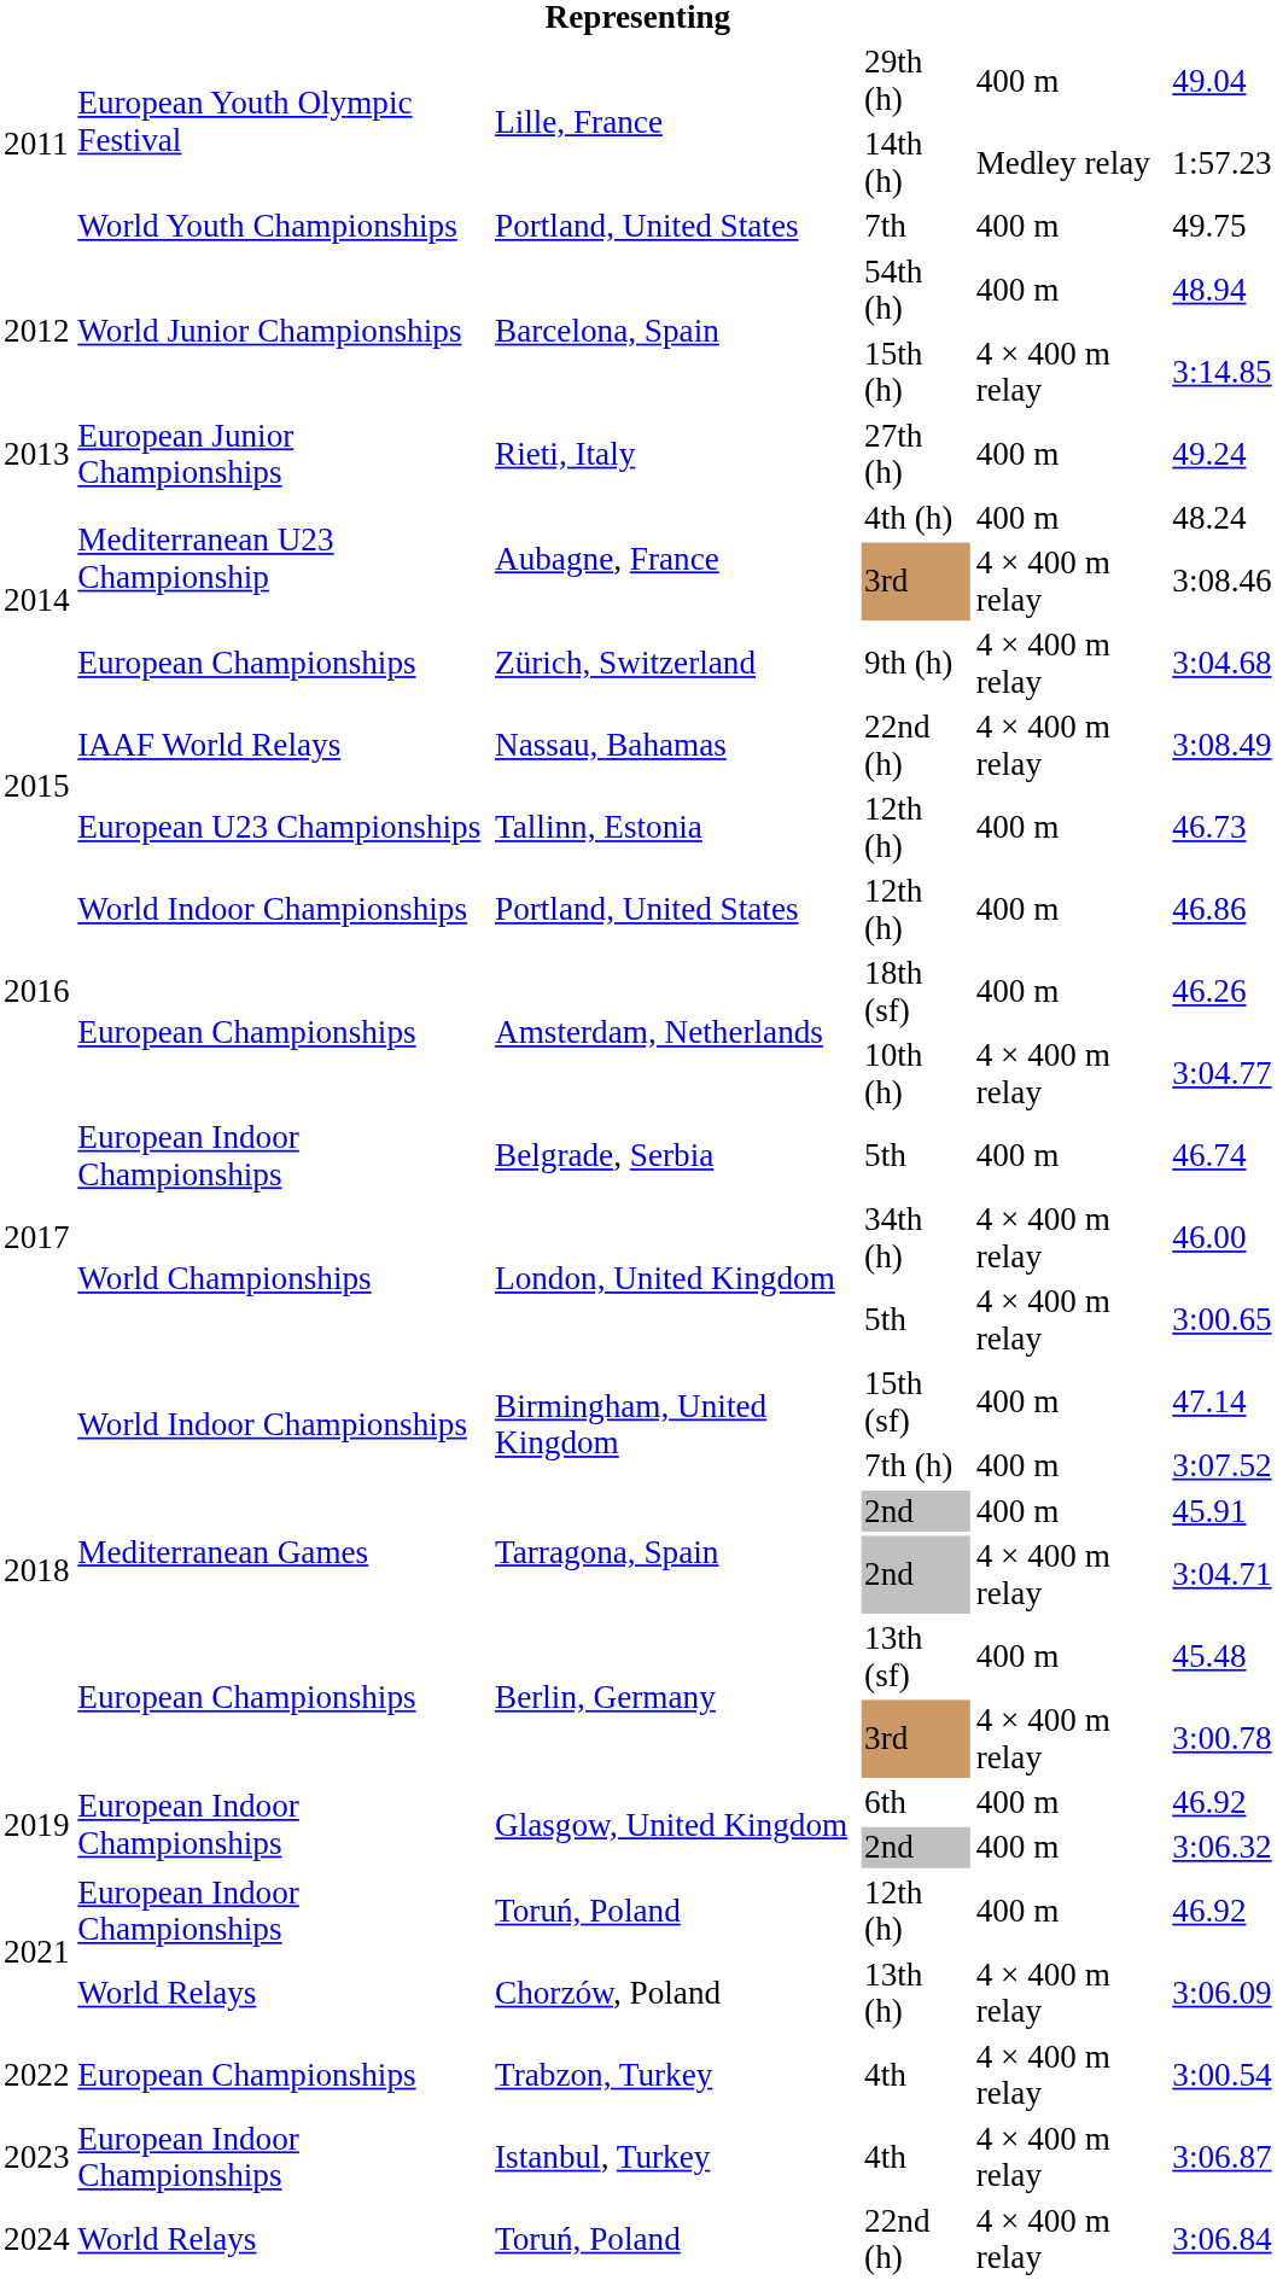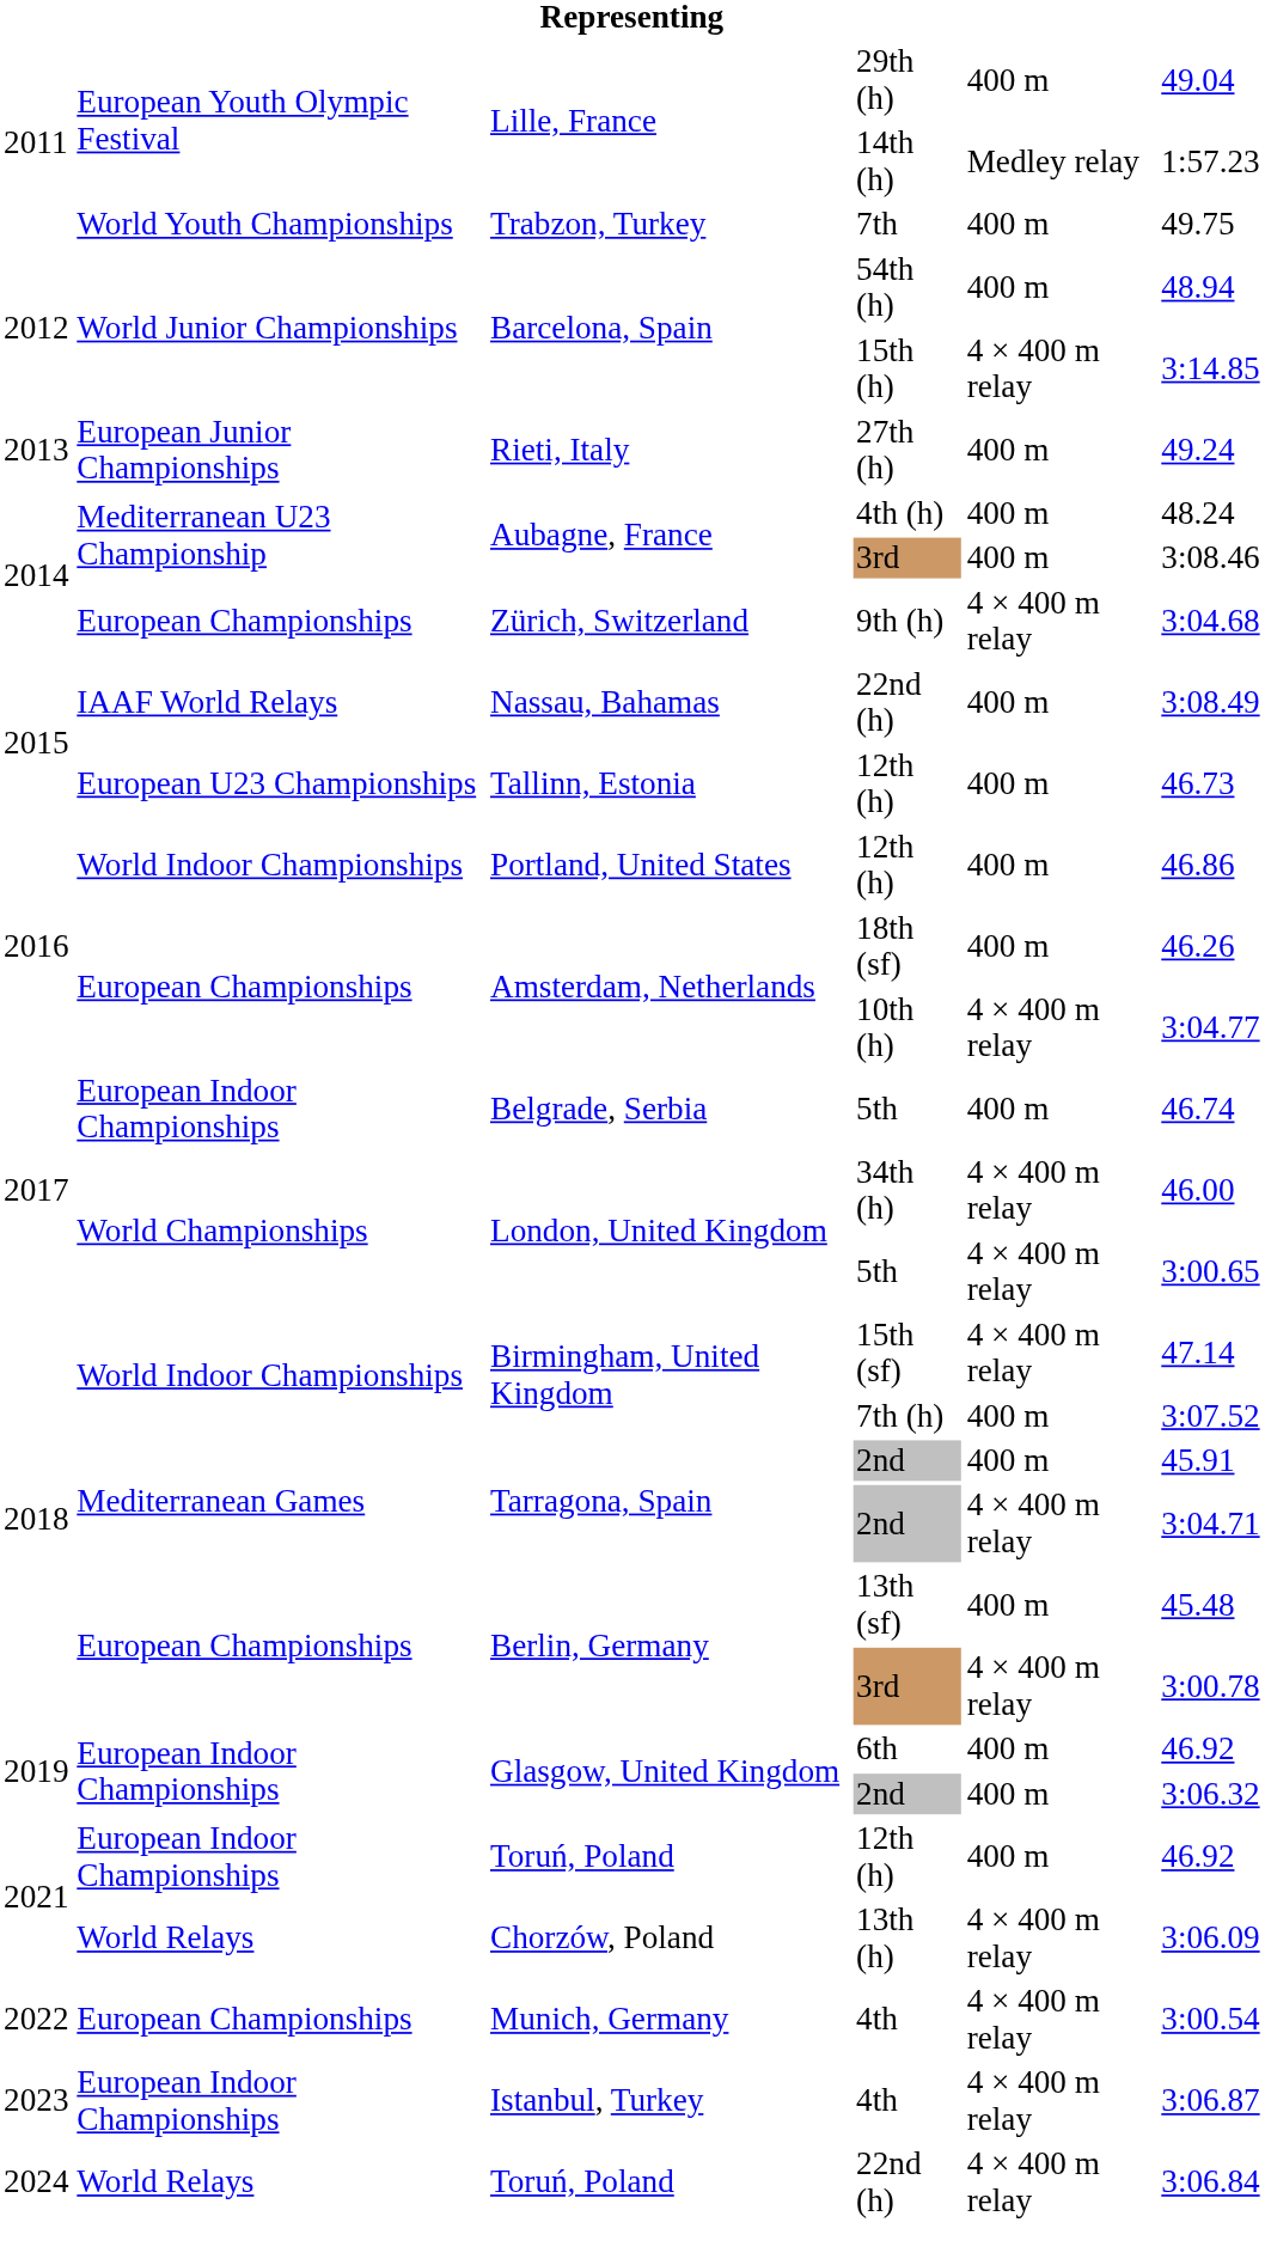7th | column 3: Portland, United States -> Trabzon, Turkey
Mediterranean U23 Championship / 3rd | column 5: 4 × 400 m relay -> 400 m
IAAF World Relays / 22nd (h) | column 5: 4 × 400 m relay -> 400 m
15th (sf) | column 5: 400 m -> 4 × 400 m relay
European Championships / 4th | column 3: Trabzon, Turkey -> Munich, Germany
